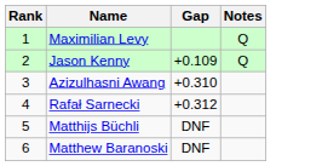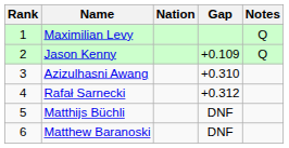+ column: Nation
